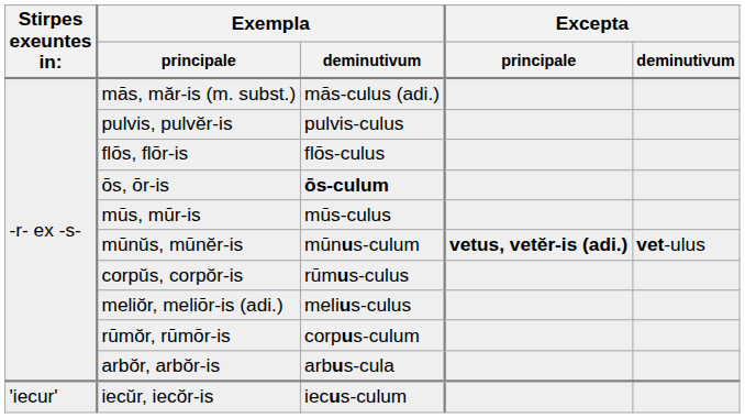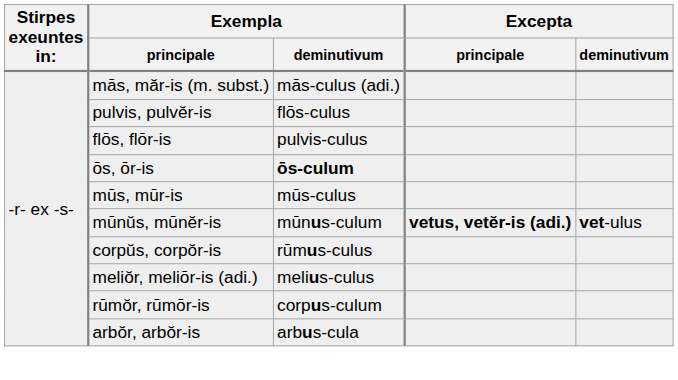pulvis, pulvĕr-is | Exempla / deminutivum: pulvis-culus -> flōs-culus
flōs, flōr-is | Exempla / deminutivum: flōs-culus -> pulvis-culus
- row: 'iecur' | iecŭr, iecŏr-is | iecus-culum
